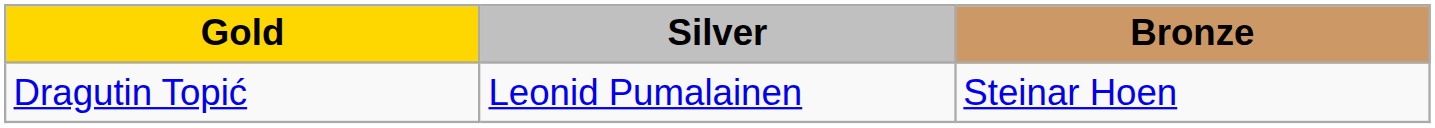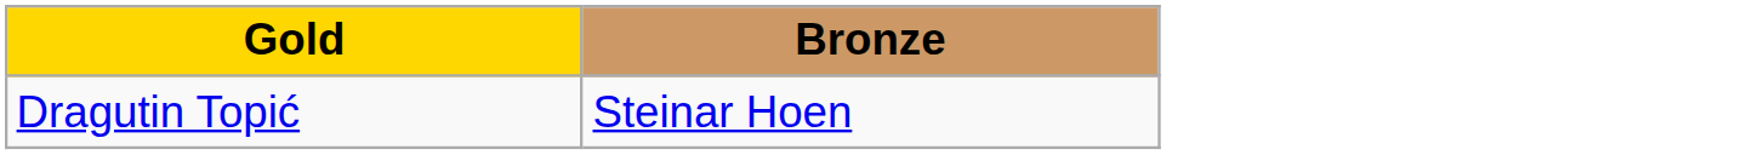- column: Silver | Leonid Pumalainen
